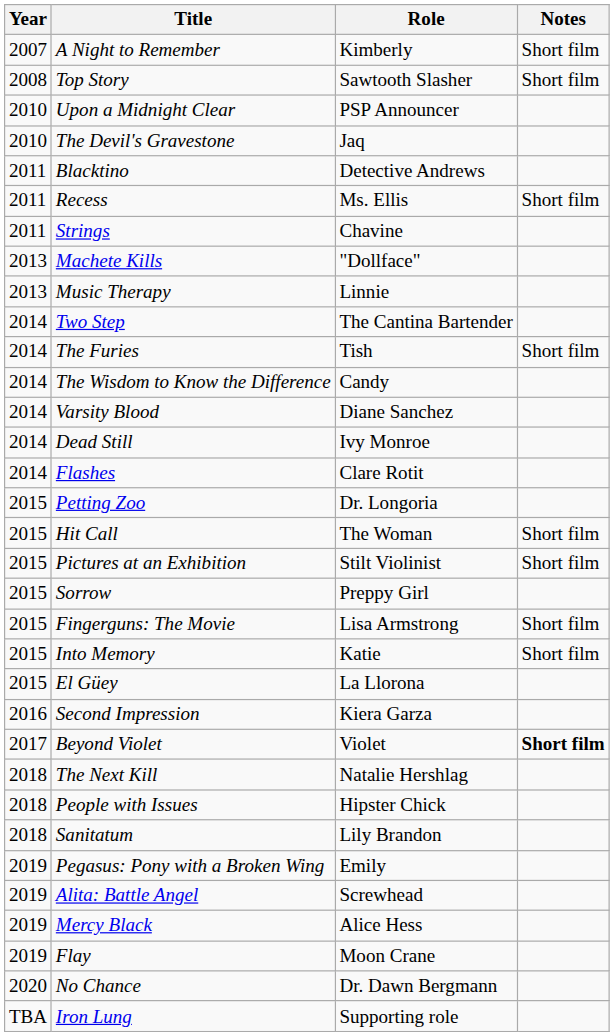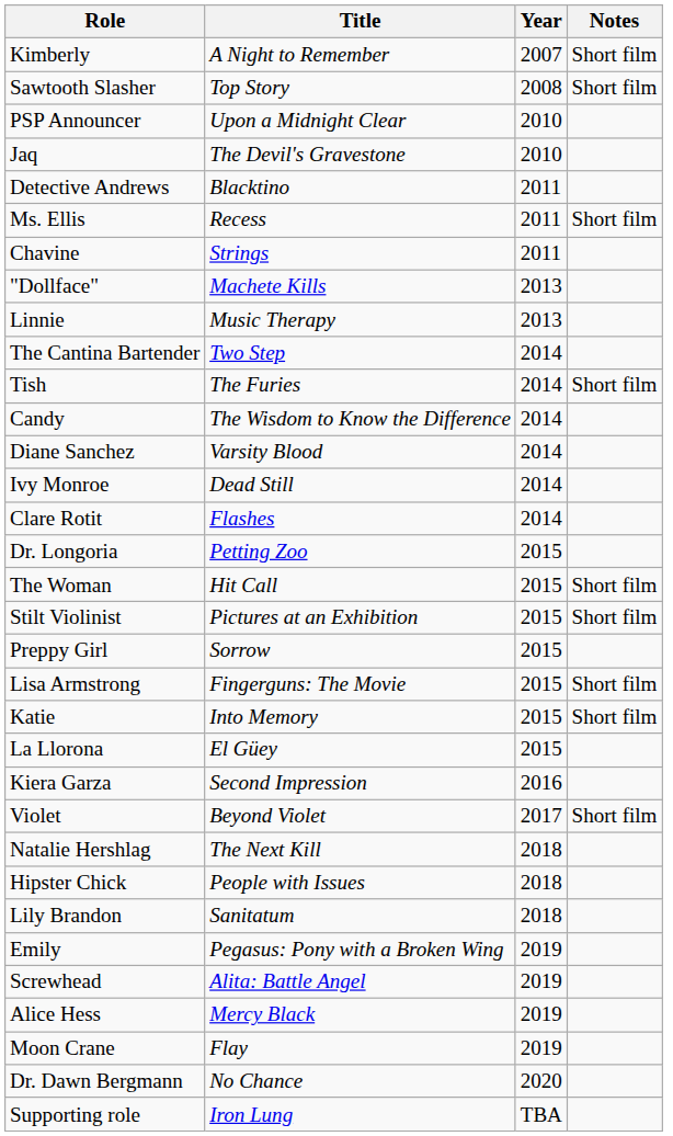columns swapped: Year <-> Role
Beyond Violet | Notes: bold -> normal
